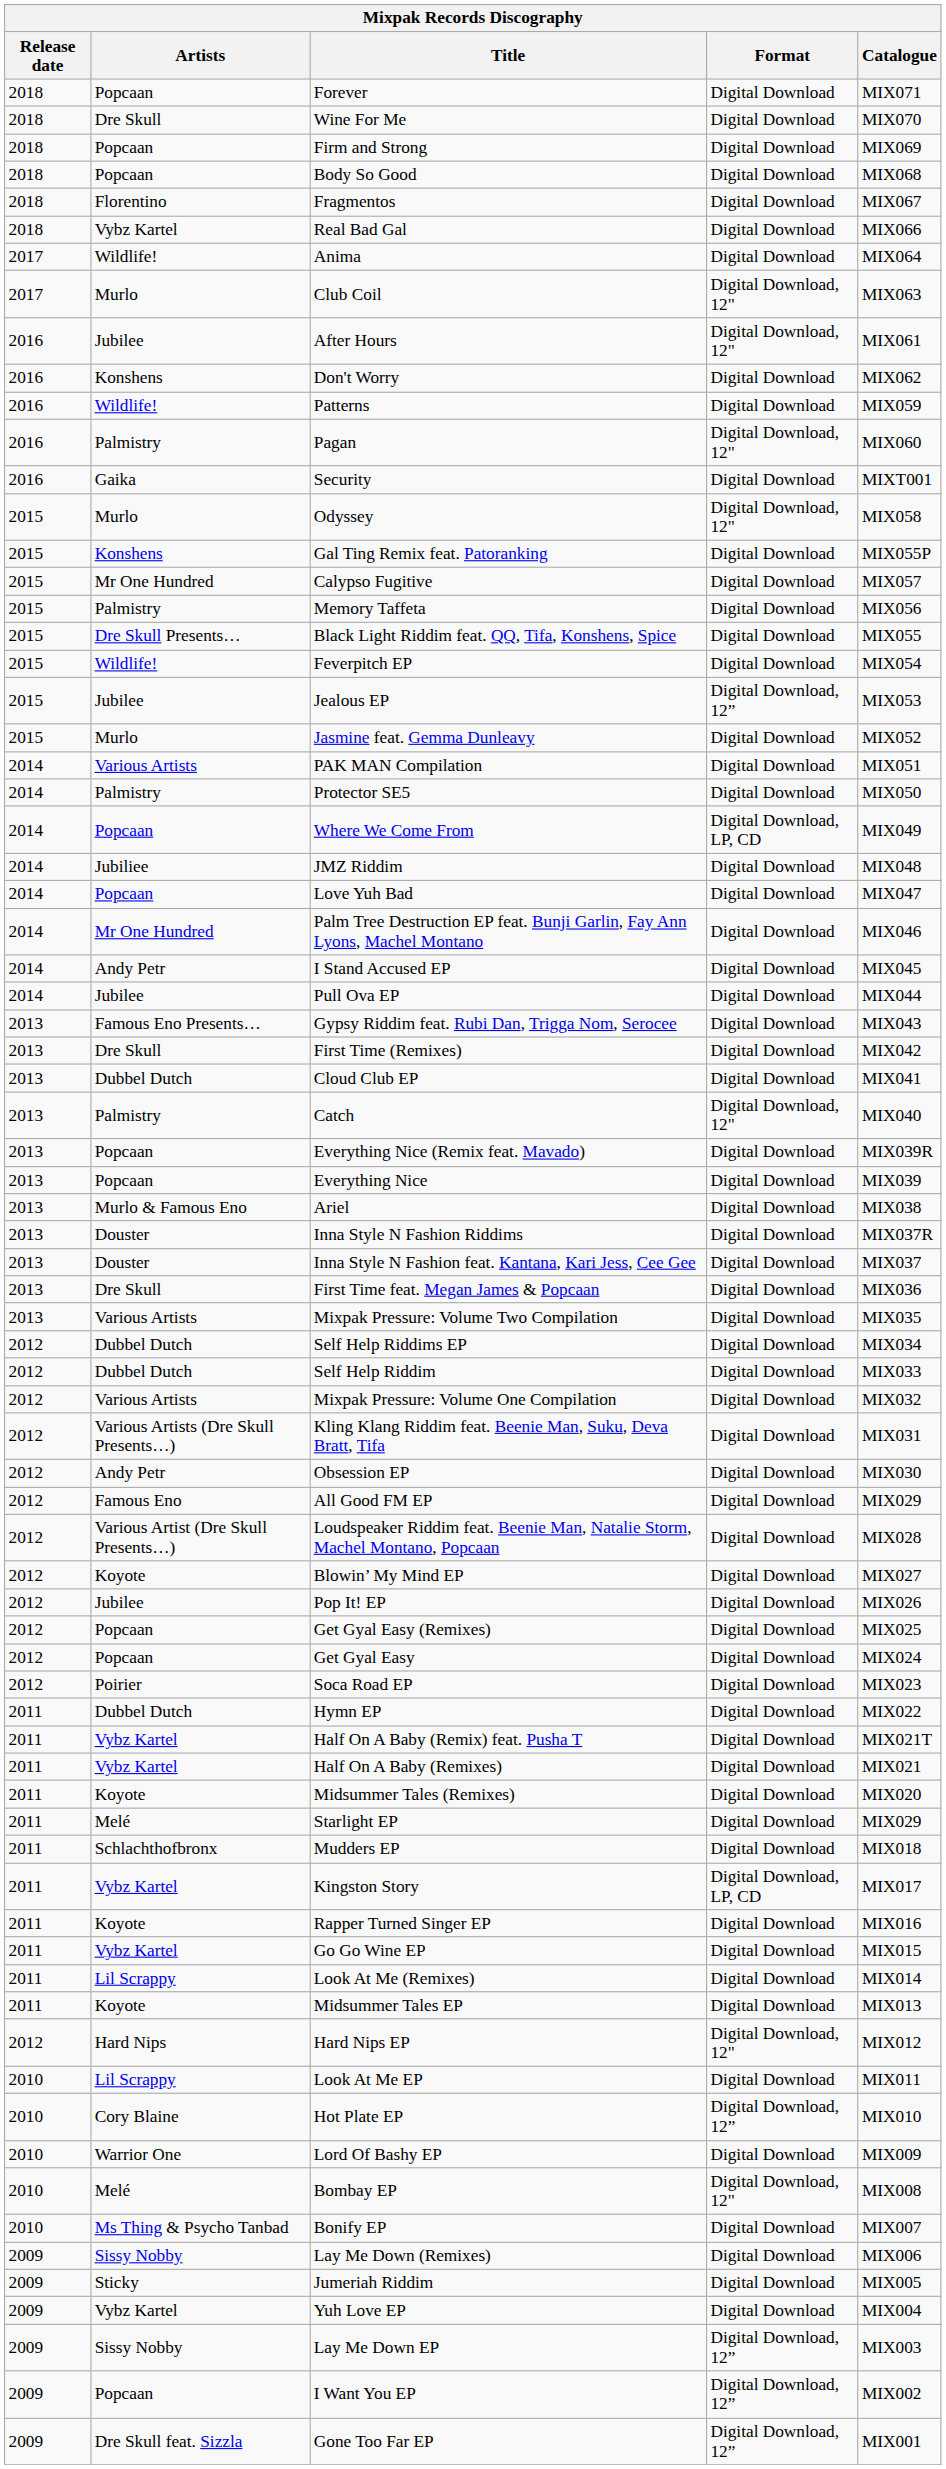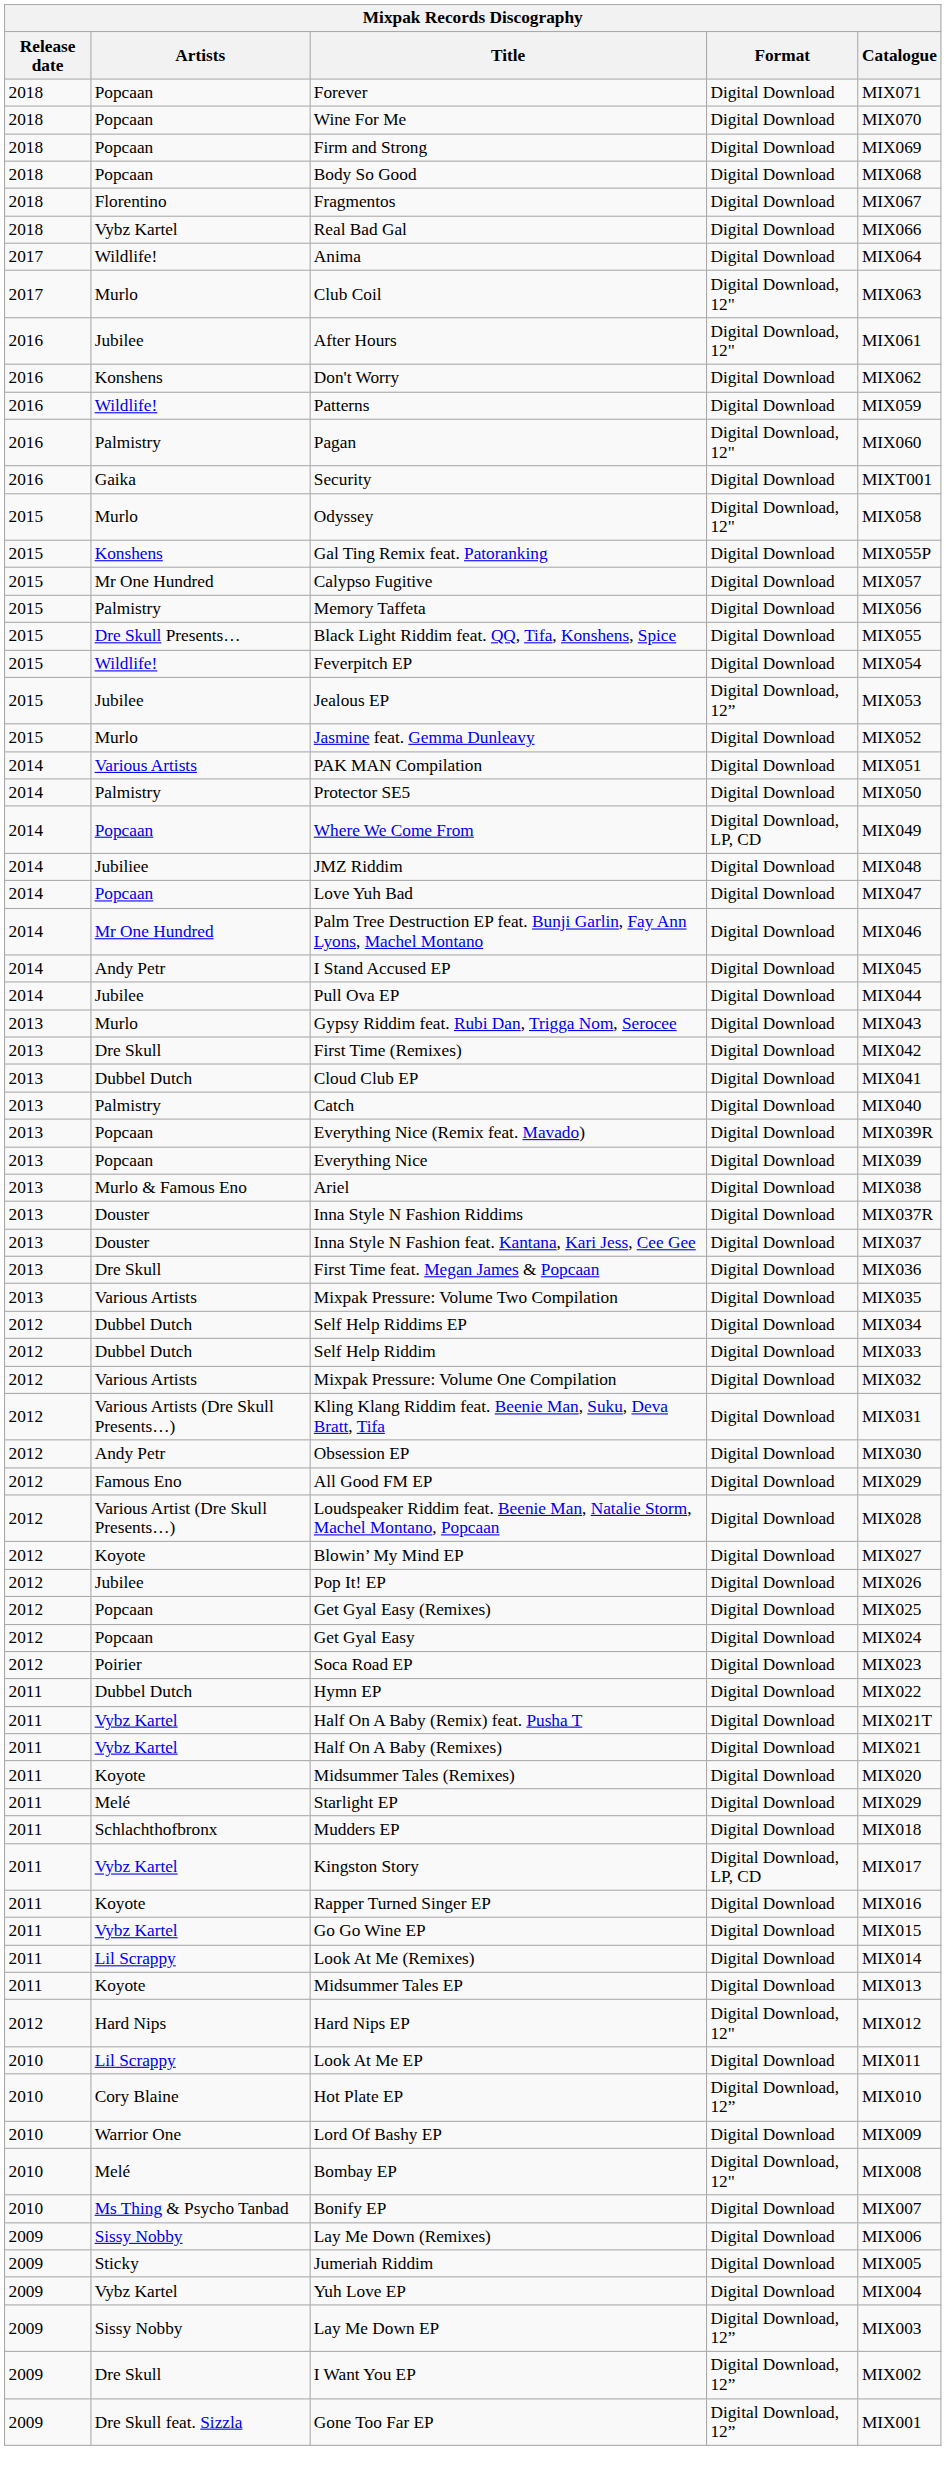Wine For Me | Artists: Dre Skull -> Popcaan
Gypsy Riddim feat. Rubi Dan, Trigga Nom, Serocee | Artists: Famous Eno Presents… -> Murlo
Catch | Format: Digital Download, 12" -> Digital Download
I Want You EP | Artists: Popcaan -> Dre Skull
